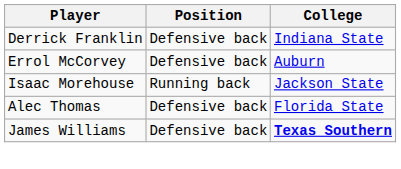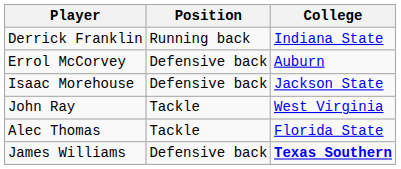Derrick Franklin | Position: Defensive back -> Running back
Isaac Morehouse | Position: Running back -> Defensive back
+ row: John Ray | Tackle | West Virginia
Alec Thomas | Position: Defensive back -> Tackle
